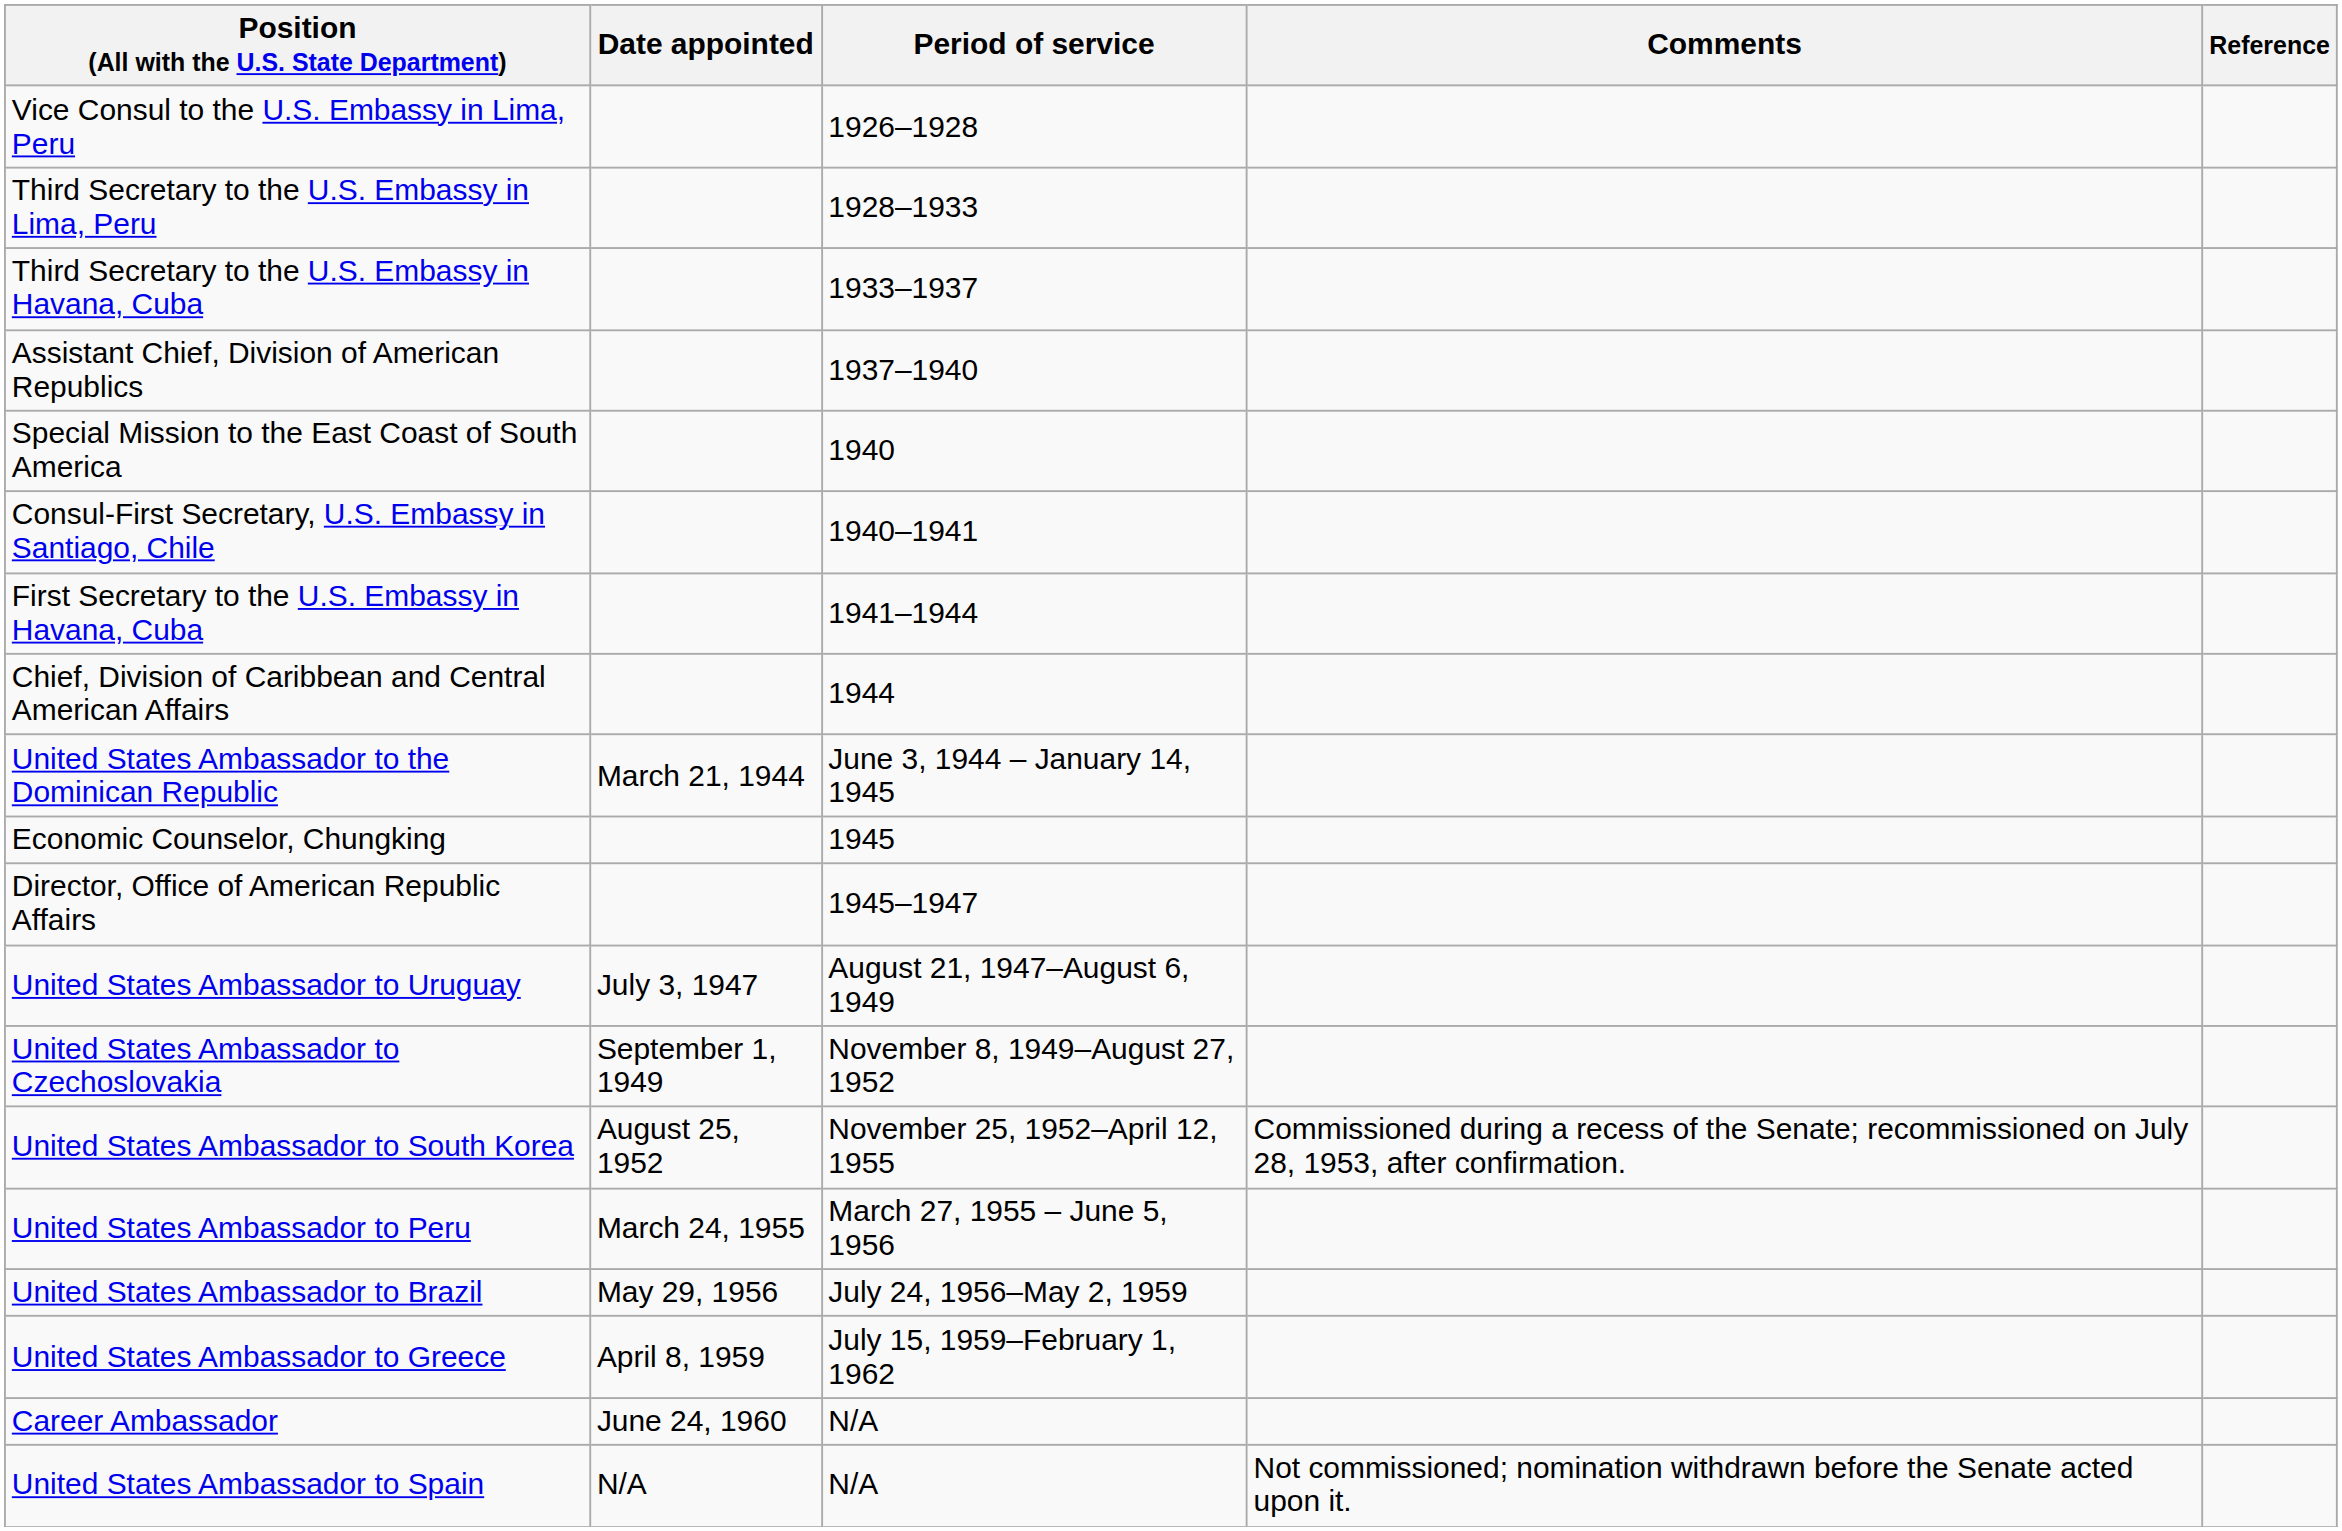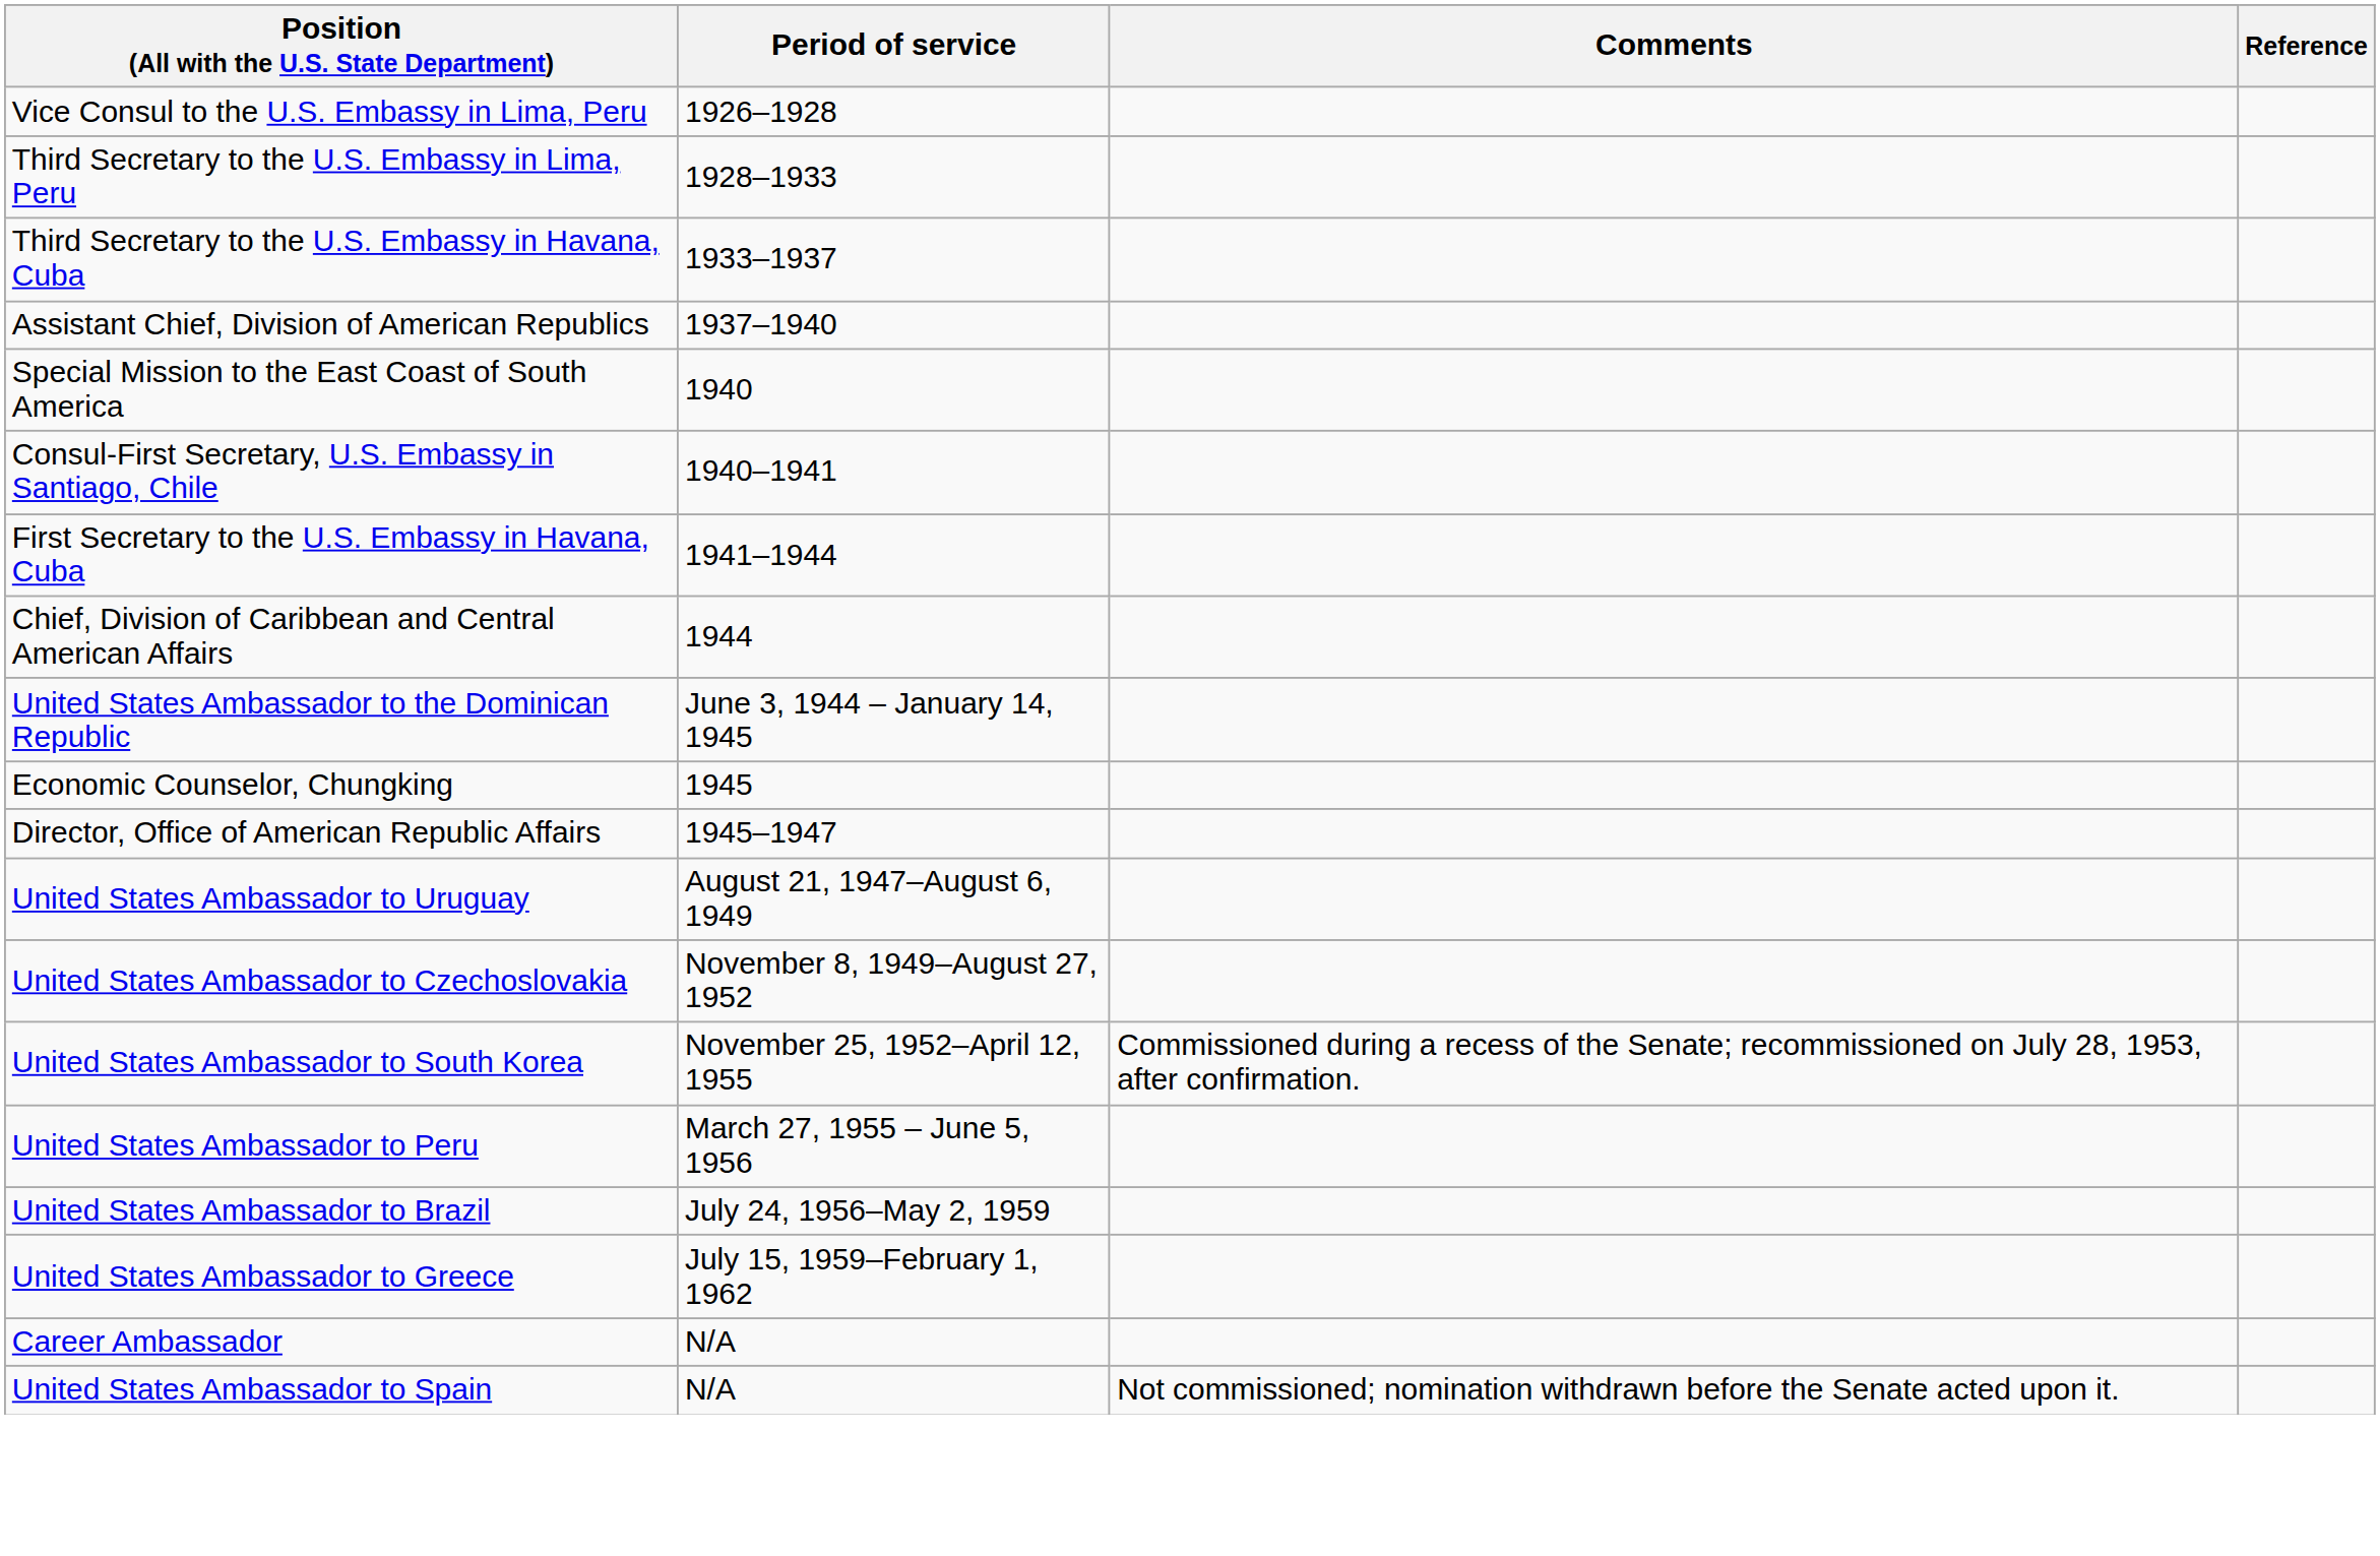- column: Date appointed | March 21, 1944 | July 3, 1947 | September 1, 1949 | August 25, 1952 | March 24, 1955 | May 29, 1956 | April 8, 1959 | June 24, 1960 | N/A
